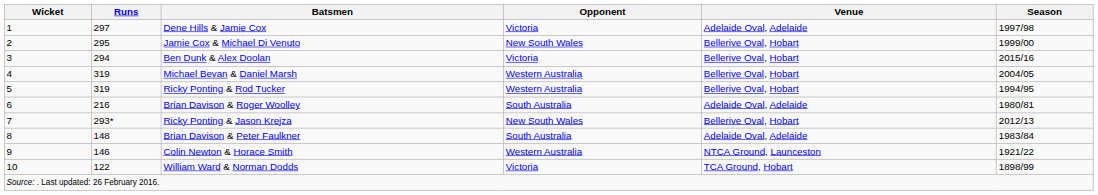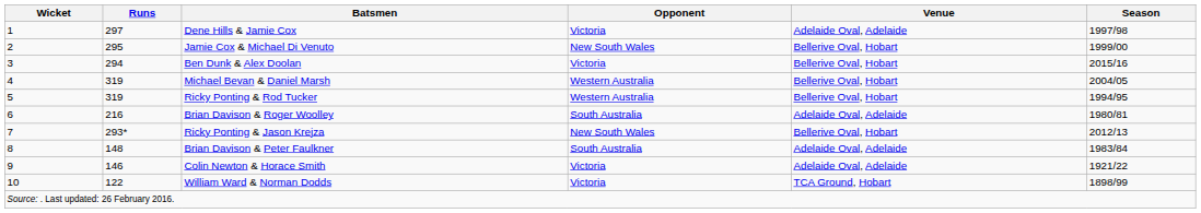Colin Newton & Horace Smith | Opponent: Western Australia -> Victoria
Colin Newton & Horace Smith | Venue: NTCA Ground, Launceston -> Adelaide Oval, Adelaide
